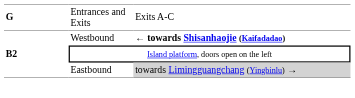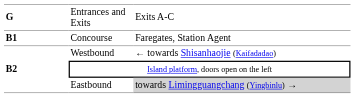+ row: B1 | Concourse | Faregates, Station Agent
Westbound | column 3: bold -> normal
